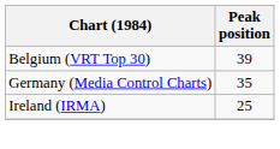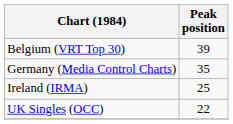+ row: UK Singles (OCC) | 22
